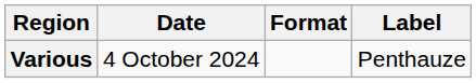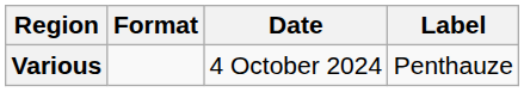columns swapped: Date <-> Format
